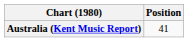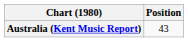Australia (Kent Music Report) | Position: 41 -> 43
